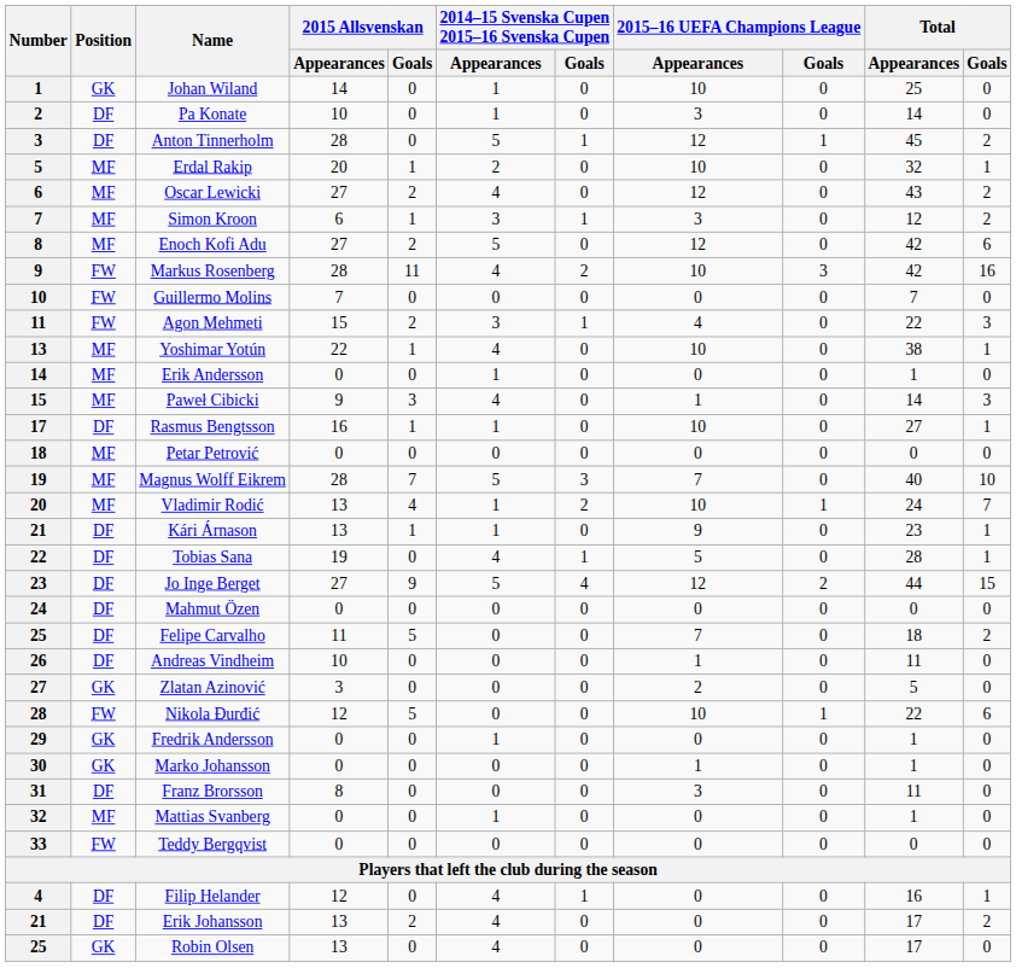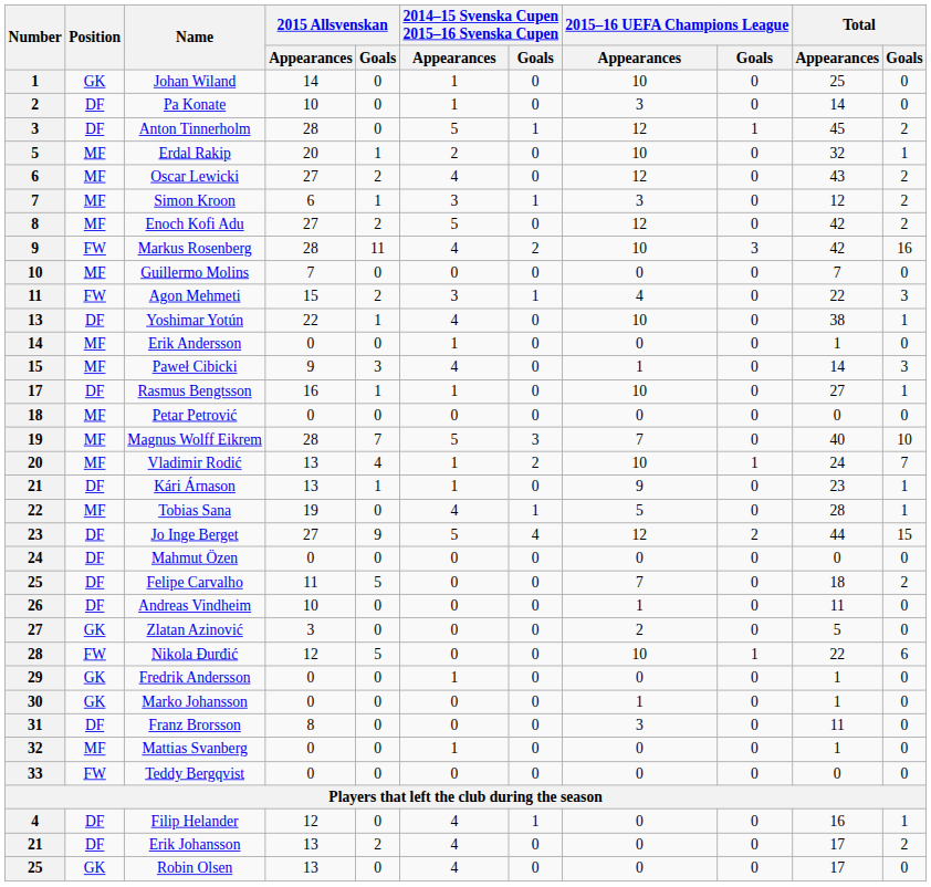Enoch Kofi Adu | Total / Goals: 6 -> 2
Guillermo Molins | Position: FW -> MF
Yoshimar Yotún | Position: MF -> DF
Tobias Sana | Position: DF -> MF
